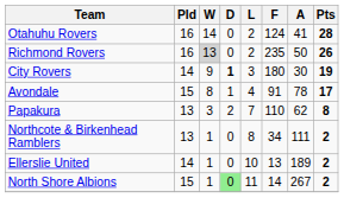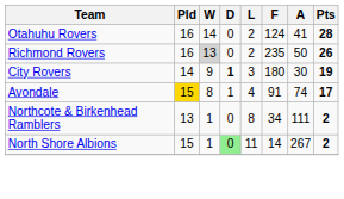Avondale | Pld: no background -> gold background
Avondale | A: 78 -> 74
- row: Papakura | 13 | 3 | 2 | 7 | 110 | 62 | 8
- row: Ellerslie United | 14 | 1 | 0 | 10 | 13 | 189 | 2
